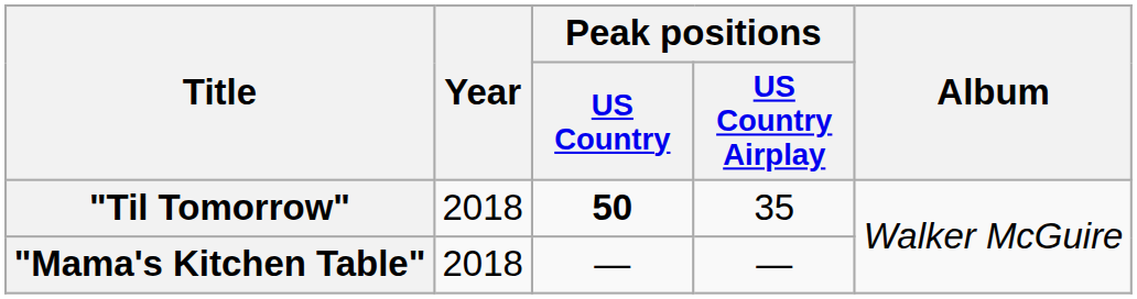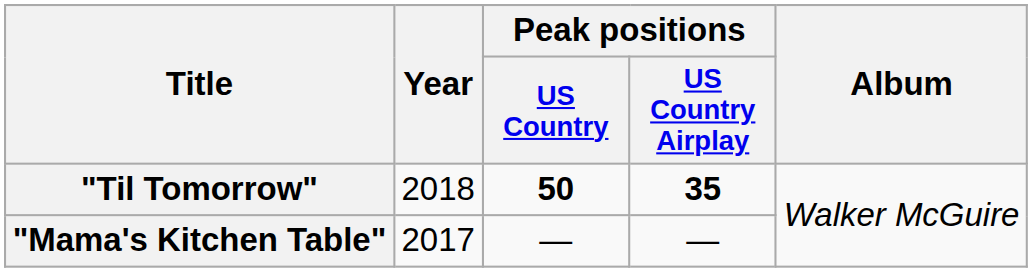"Til Tomorrow" | Peak positions / US Country Airplay: normal -> bold
"Mama's Kitchen Table" | Year: 2018 -> 2017
